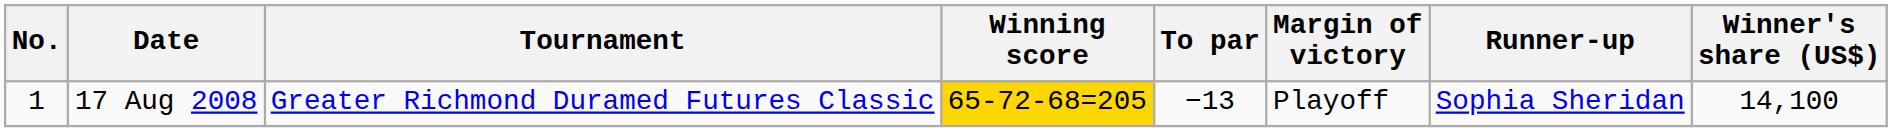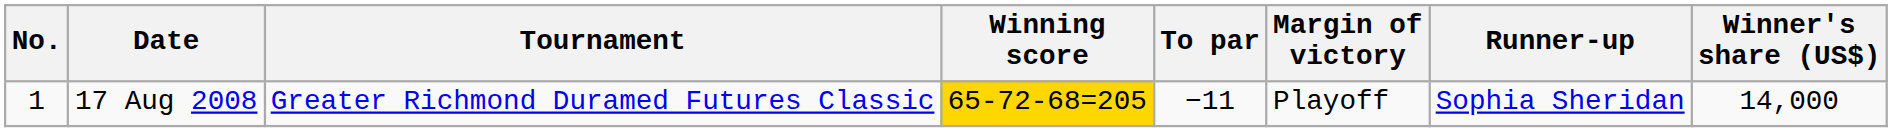17 Aug 2008 | To par: −13 -> −11
17 Aug 2008 | Winner's share (US$): 14,100 -> 14,000
